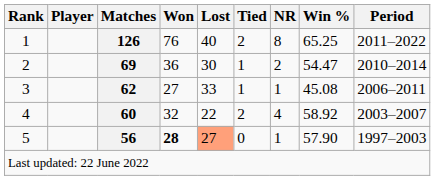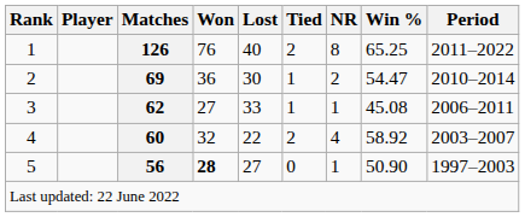5 | Lost: lightsalmon background -> no background
5 | Win %: 57.90 -> 50.90
